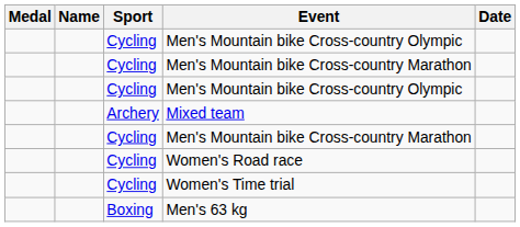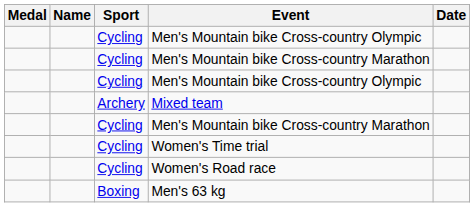rows swapped: Women's Time trial <-> Women's Road race
